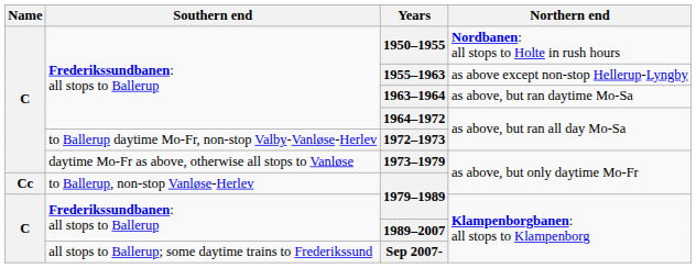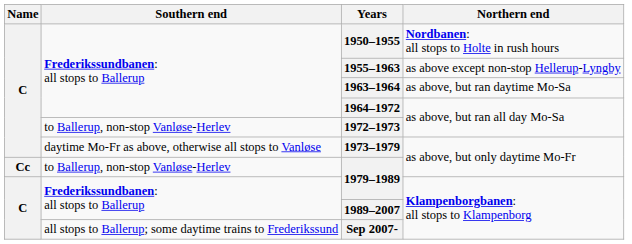1972–1973 | Southern end: to Ballerup daytime Mo-Fr, non-stop Valby-Vanløse-Herlev -> to Ballerup, non-stop Vanløse-Herlev
